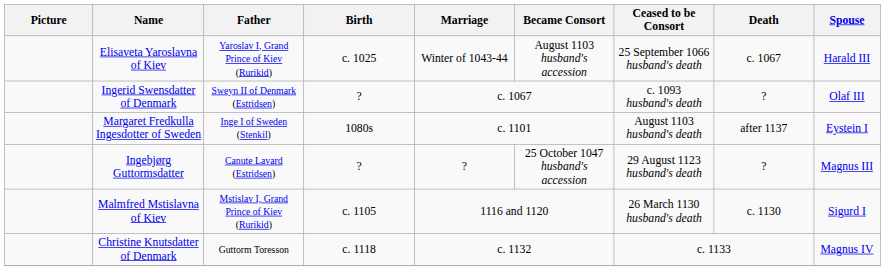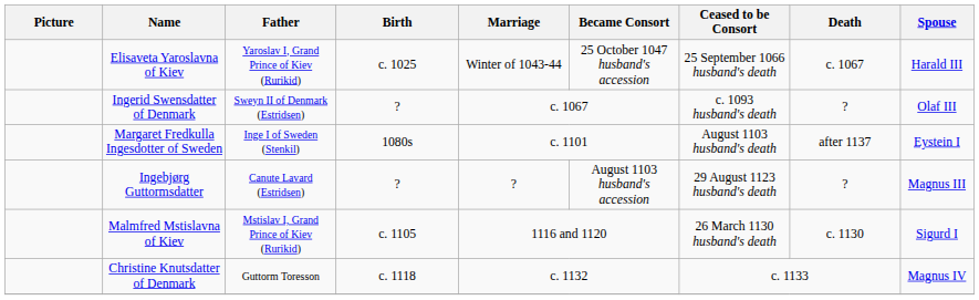Elisaveta Yaroslavna of Kiev | Became Consort: August 1103 husband's accession -> 25 October 1047 husband's accession
Ingebjørg Guttormsdatter | Became Consort: 25 October 1047 husband's accession -> August 1103 husband's accession
